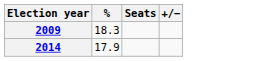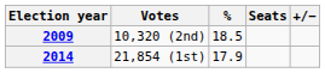+ column: Votes | 10,320 (2nd) | 21,854 (1st)
2009 | %: 18.3 -> 18.5
